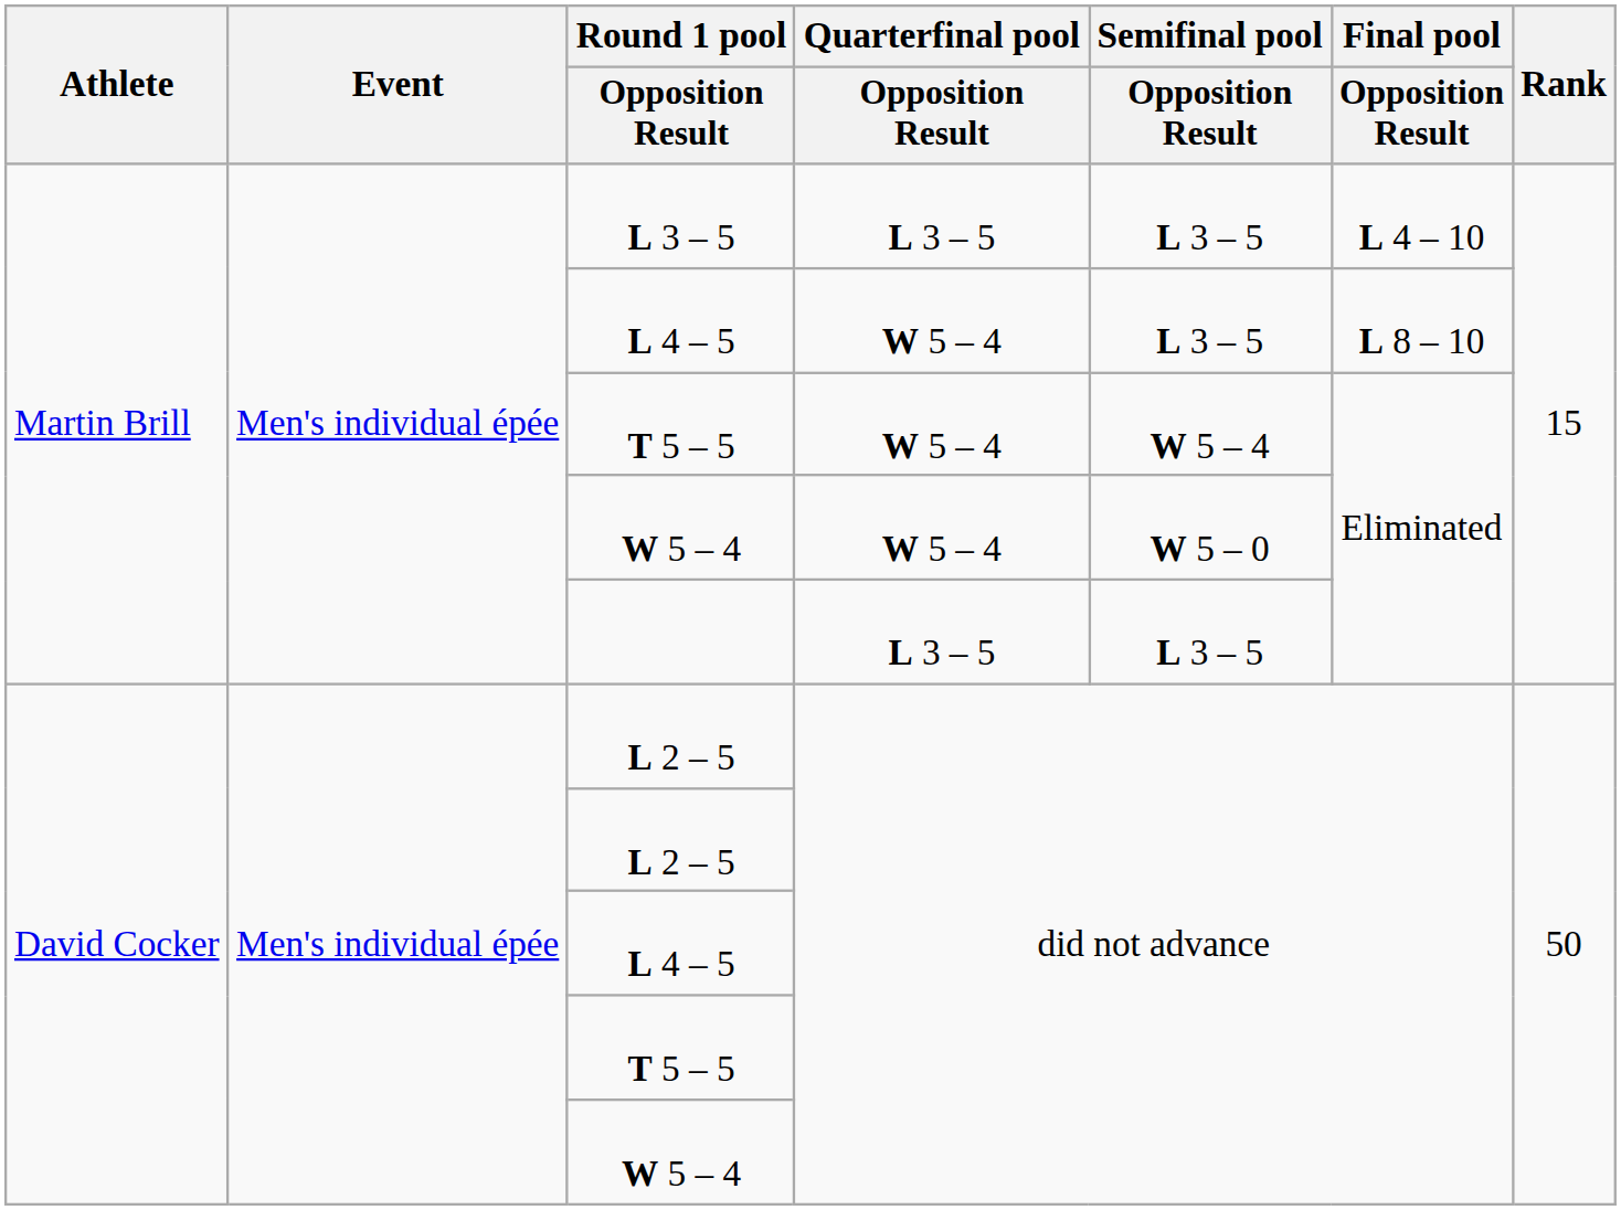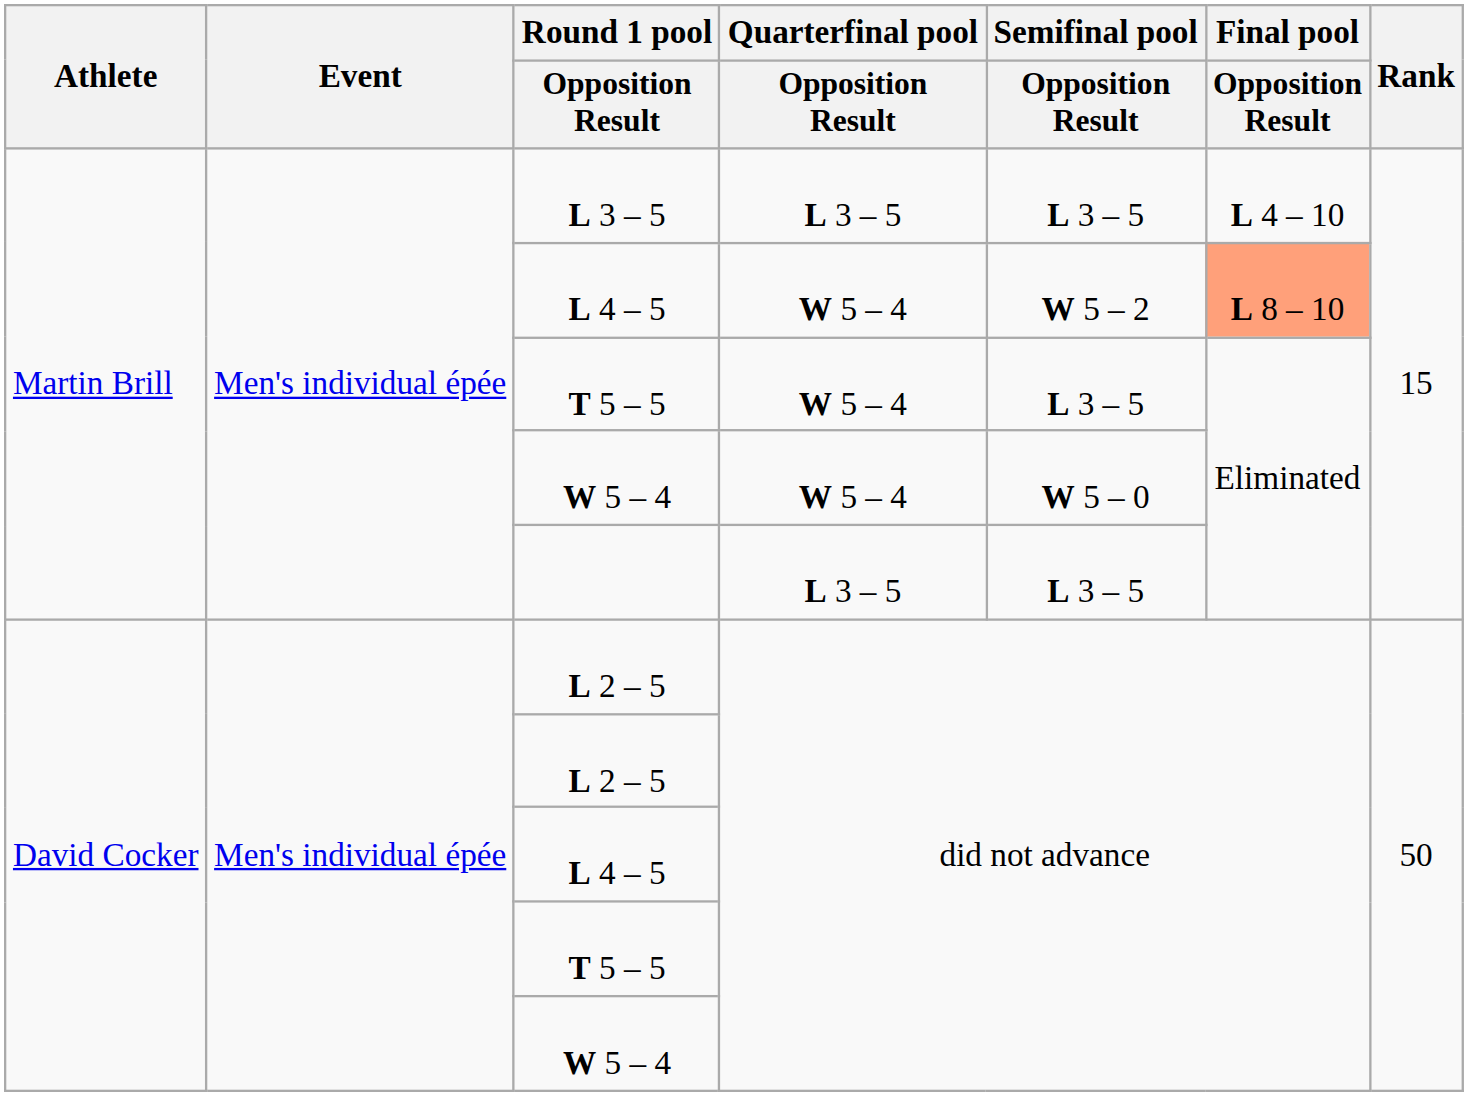L 4 – 5 / W 5 – 4 | Semifinal pool / Opposition Result: L 3 – 5 -> W 5 – 2
L 4 – 5 / W 5 – 4 | Final pool / Opposition Result: no background -> lightsalmon background
T 5 – 5 / W 5 – 4 | Semifinal pool / Opposition Result: W 5 – 4 -> L 3 – 5
